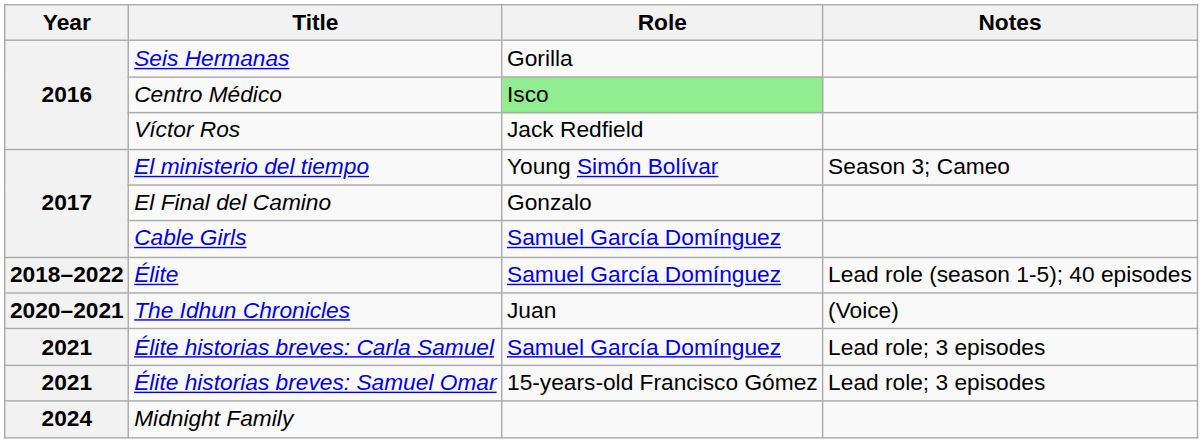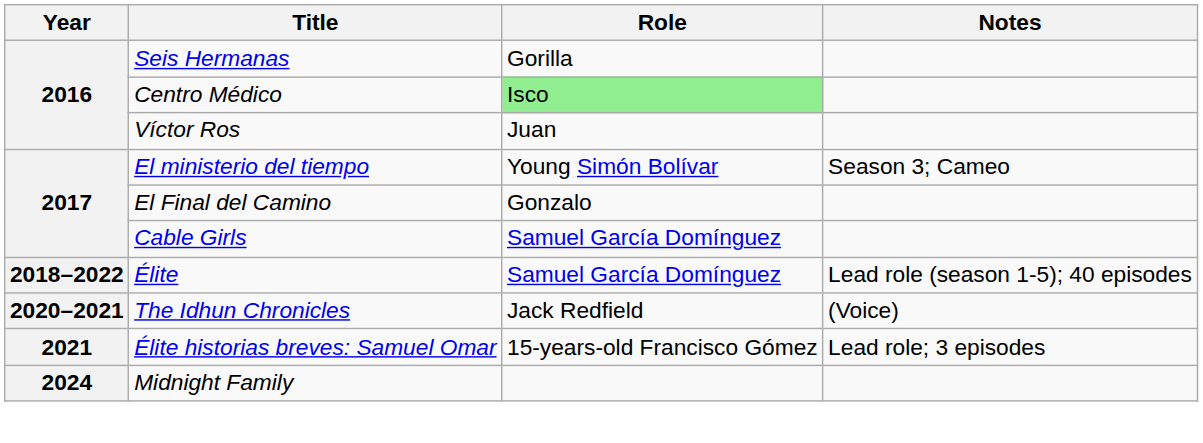Víctor Ros | Role: Jack Redfield -> Juan
The Idhun Chronicles | Role: Juan -> Jack Redfield
- row: 2021 | Élite historias breves: Carla Samuel | Samuel García Domínguez | Lead role; 3 episodes
